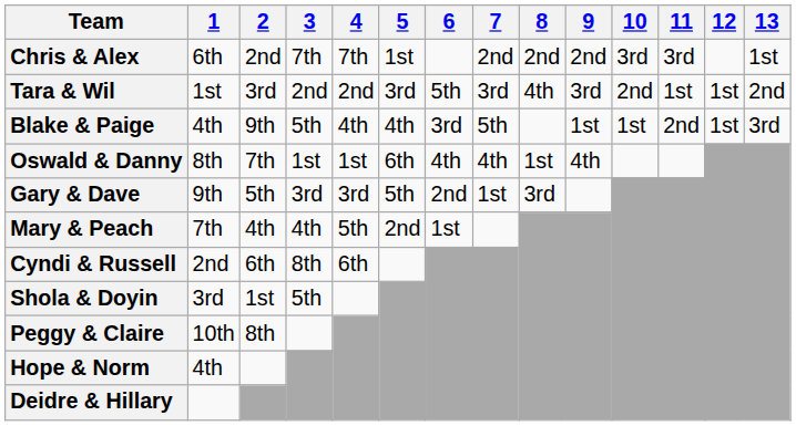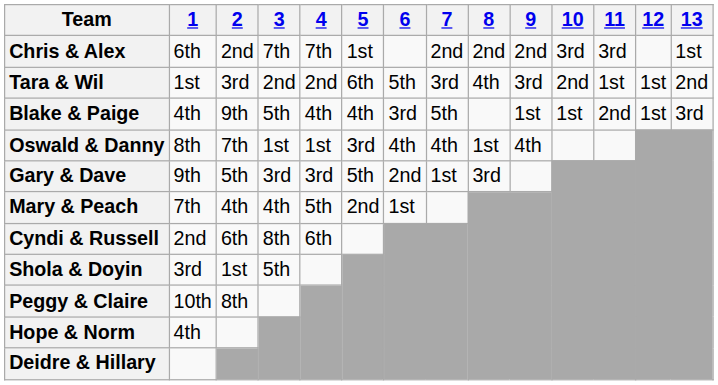Tara & Wil | 5: 3rd -> 6th
Oswald & Danny | 5: 6th -> 3rd
